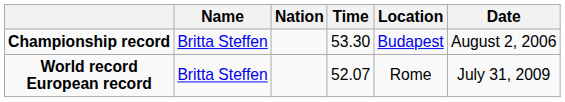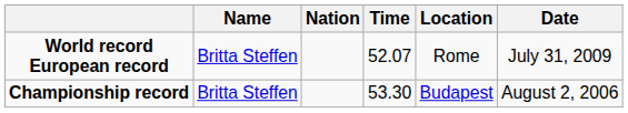rows swapped: World record European record <-> Championship record
